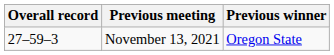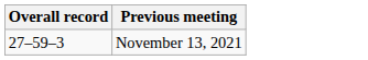- column: Previous winner | Oregon State
